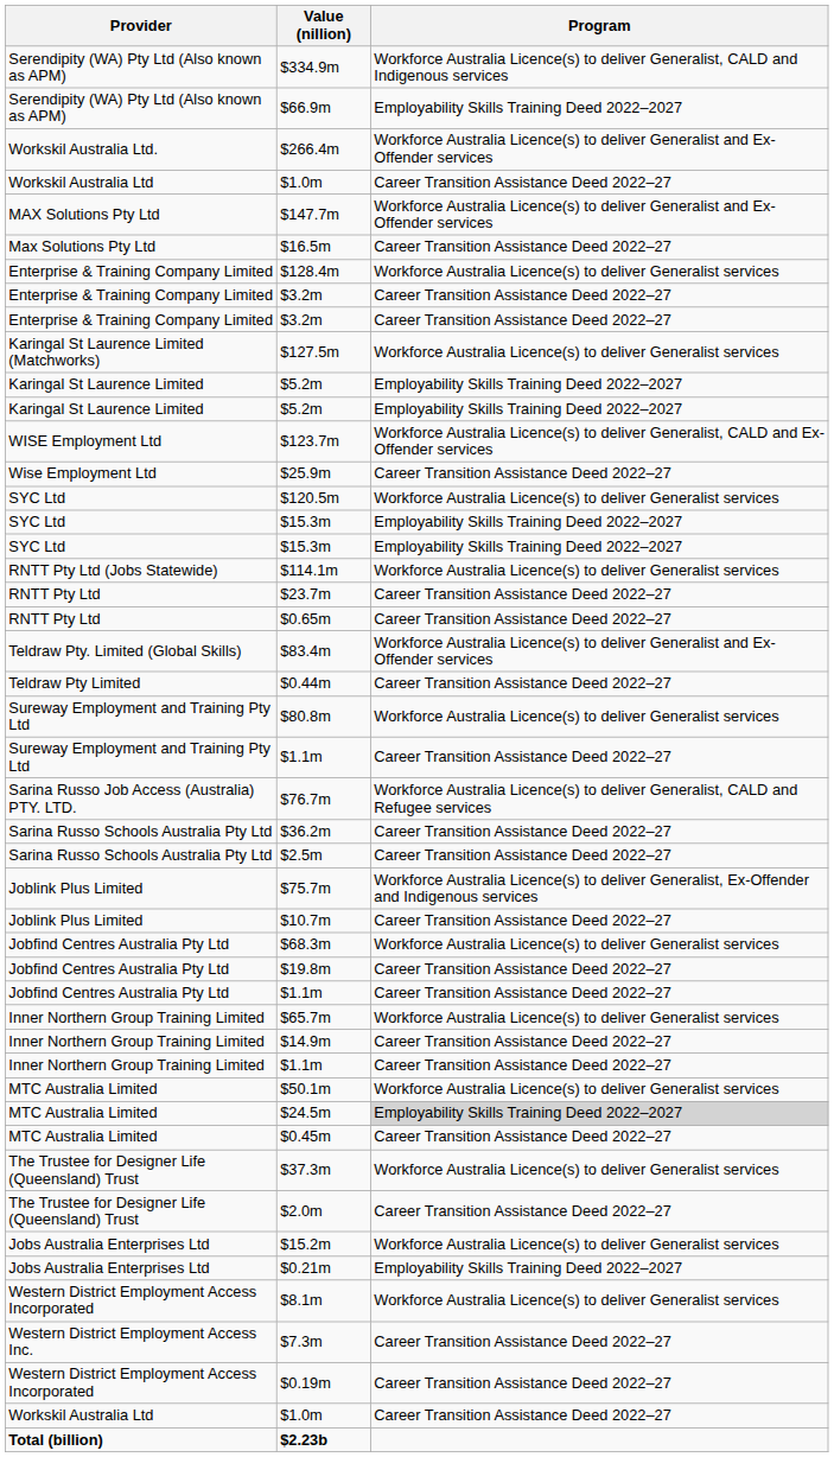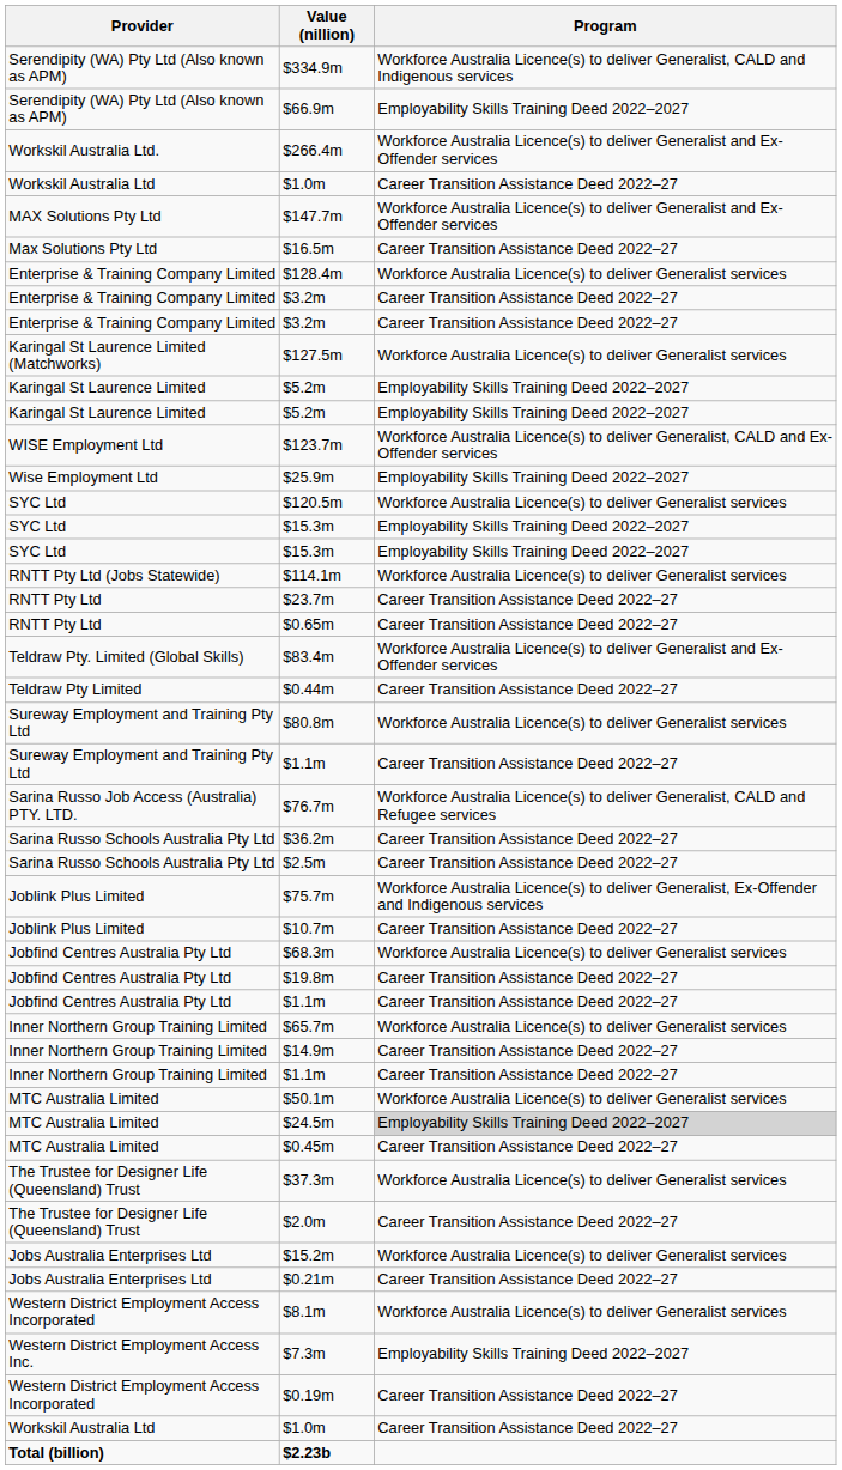$25.9m | Program: Career Transition Assistance Deed 2022–27 -> Employability Skills Training Deed 2022–2027
$0.21m | Program: Employability Skills Training Deed 2022–2027 -> Career Transition Assistance Deed 2022–27
$7.3m | Program: Career Transition Assistance Deed 2022–27 -> Employability Skills Training Deed 2022–2027
